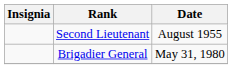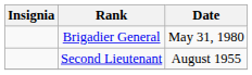rows swapped: Brigadier General <-> Second Lieutenant
